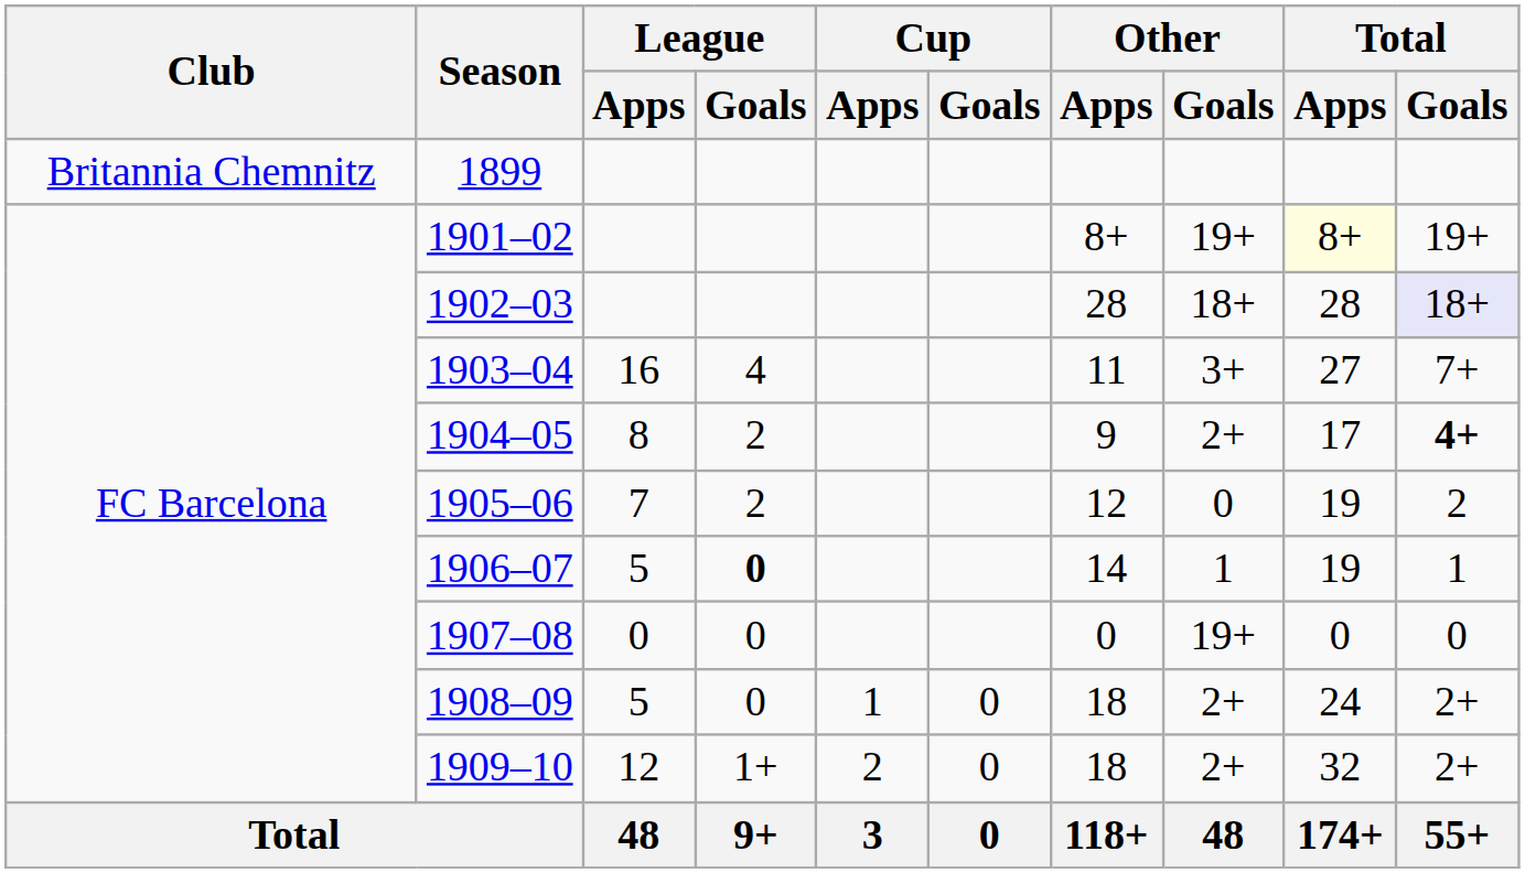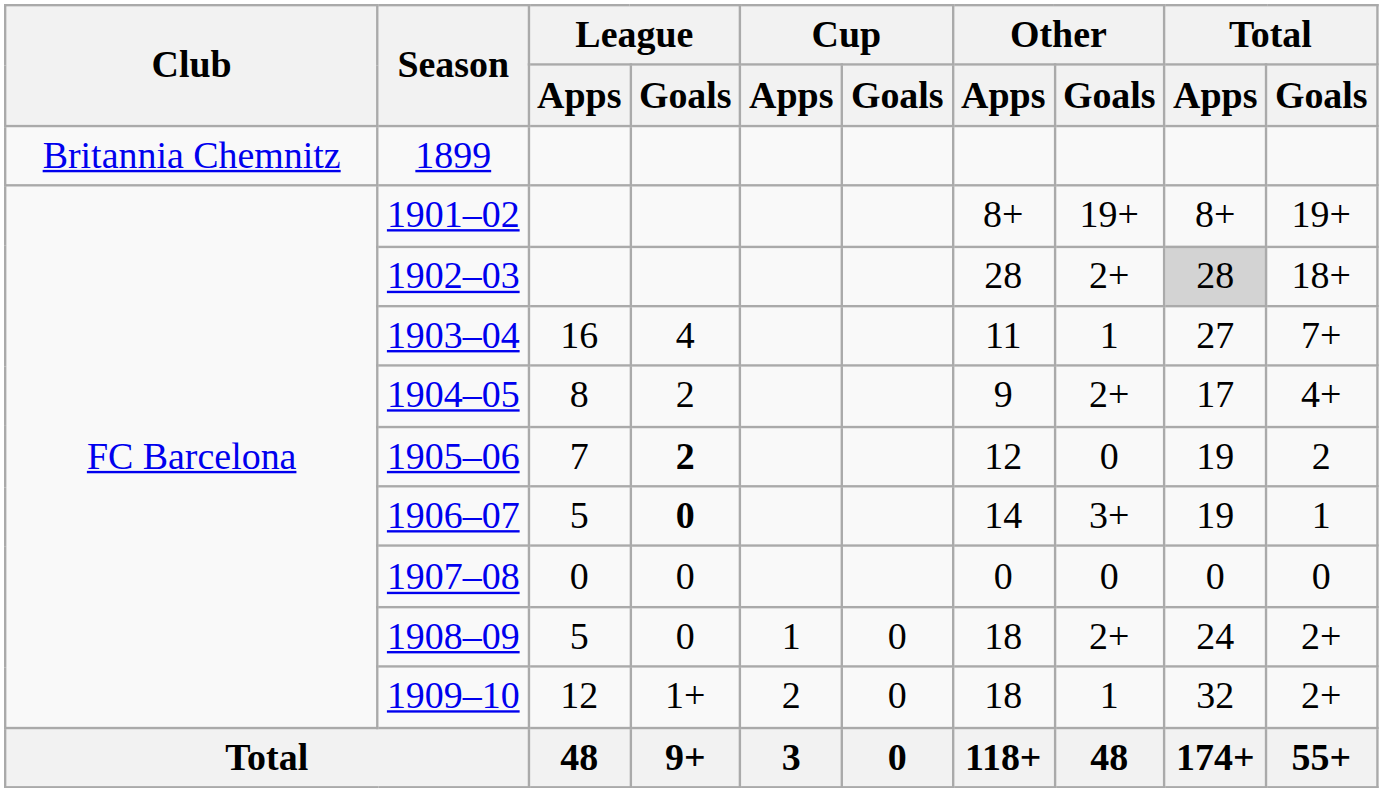1901–02 | Total / Apps: lightyellow background -> no background
1902–03 | Other / Goals: 18+ -> 2+
1902–03 | Total / Apps: no background -> lightgrey background
1902–03 | Total / Goals: lavender background -> no background
1903–04 | Other / Goals: 3+ -> 1
1904–05 | Total / Goals: bold -> normal
1905–06 | League / Goals: normal -> bold
1906–07 | Other / Goals: 1 -> 3+
1907–08 | Other / Goals: 19+ -> 0
1909–10 | Other / Goals: 2+ -> 1
